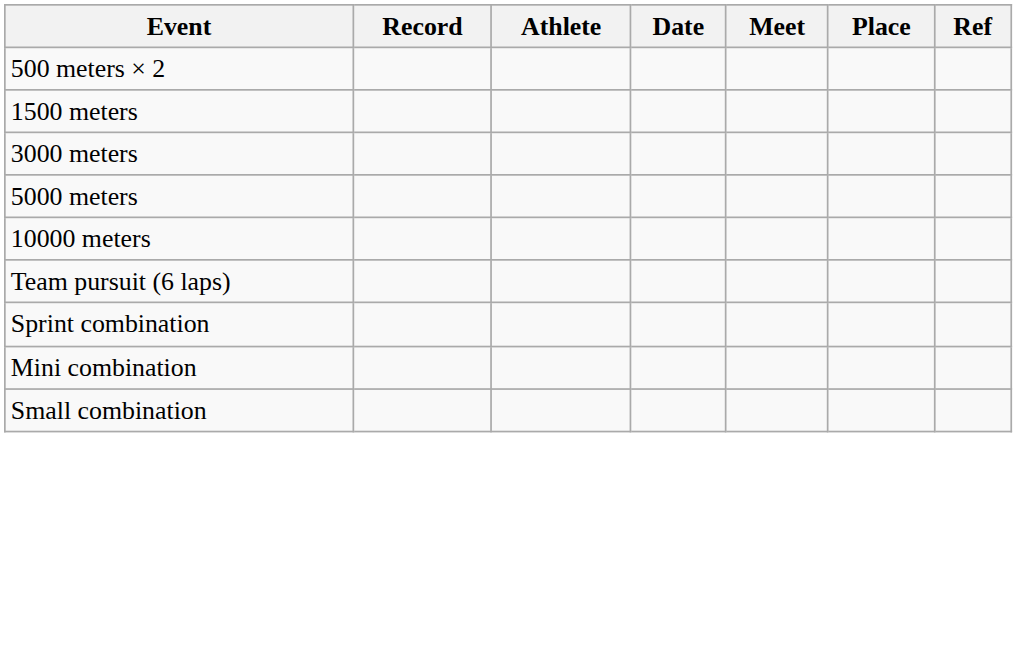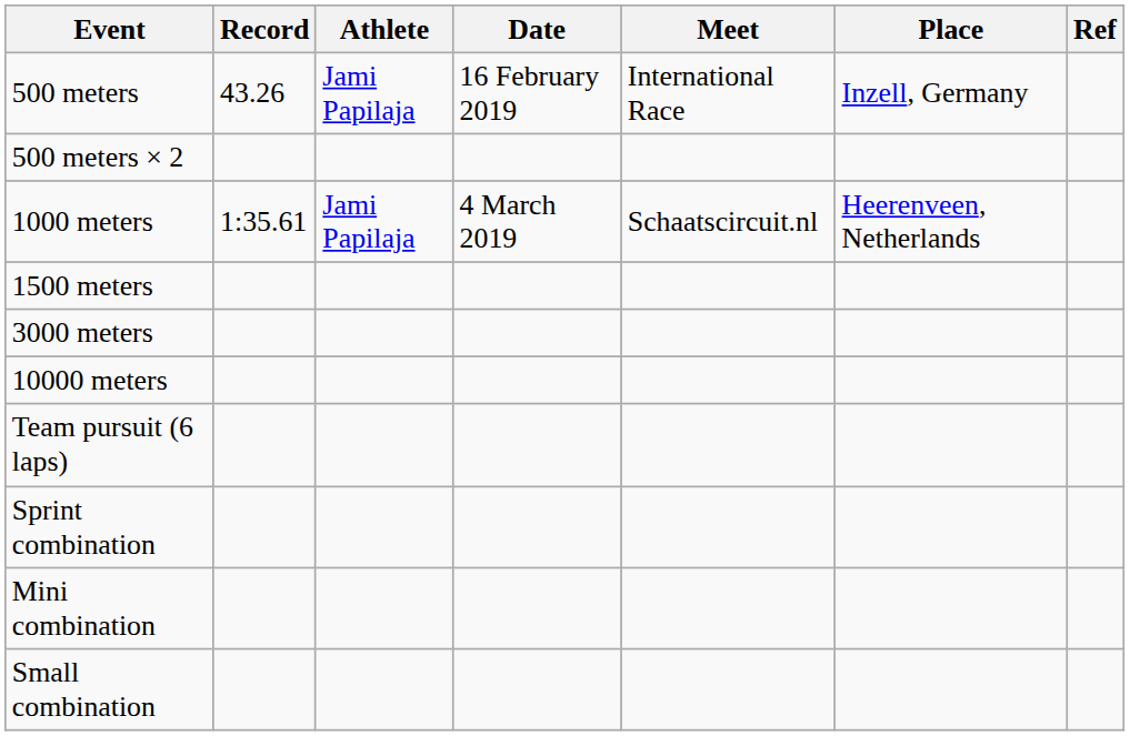+ row: 500 meters | 43.26 | Jami Papilaja | 16 February 2019 | International Race | Inzell, Germany
+ row: 1000 meters | 1:35.61 | Jami Papilaja | 4 March 2019 | Schaatscircuit.nl | Heerenveen, Netherlands
- row: 5000 meters
